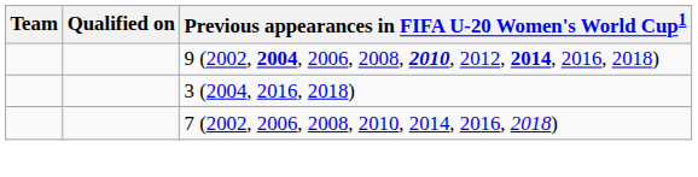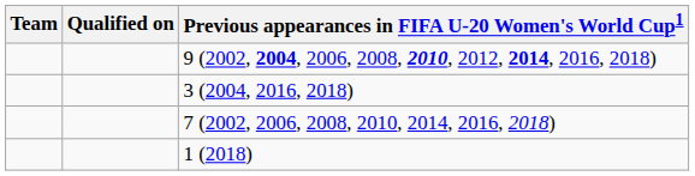+ row: 1 (2018)
